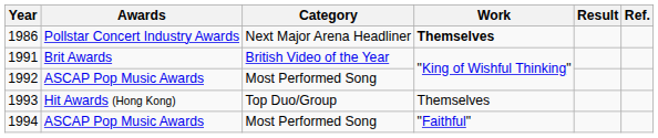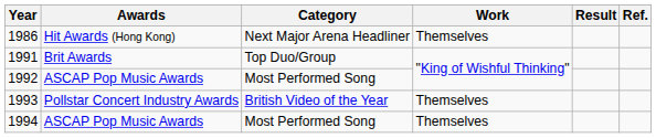1986 | Awards: Pollstar Concert Industry Awards -> Hit Awards (Hong Kong)
1986 | Work: bold -> normal
1991 | Category: British Video of the Year -> Top Duo/Group
1993 | Awards: Hit Awards (Hong Kong) -> Pollstar Concert Industry Awards
1993 | Category: Top Duo/Group -> British Video of the Year
1994 | Work: "Faithful" -> Themselves
